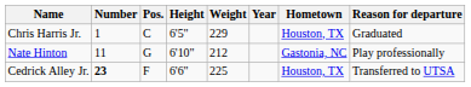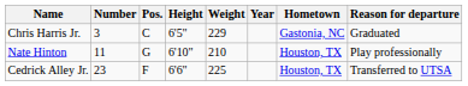Chris Harris Jr. | Number: 1 -> 3
Chris Harris Jr. | Hometown: Houston, TX -> Gastonia, NC
Nate Hinton | Weight: 212 -> 210
Nate Hinton | Hometown: Gastonia, NC -> Houston, TX
Cedrick Alley Jr. | Number: bold -> normal
